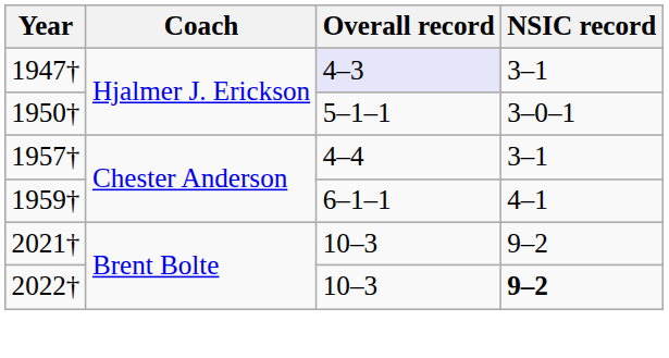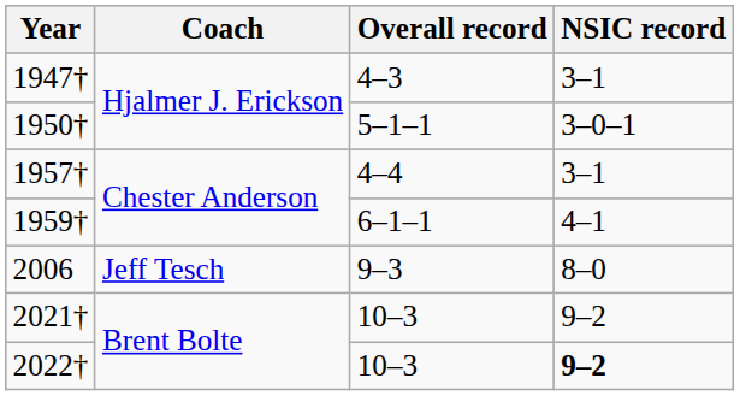1947† | Overall record: lavender background -> no background
+ row: 2006 | Jeff Tesch | 9–3 | 8–0
